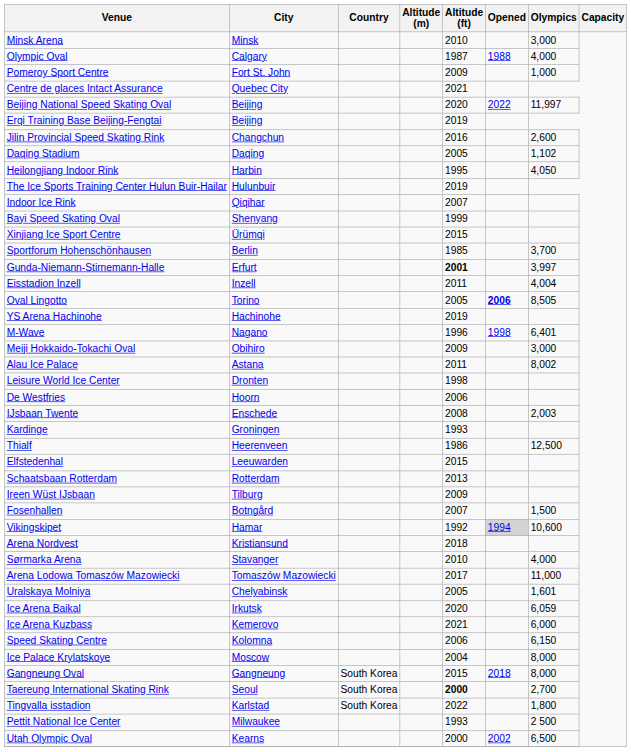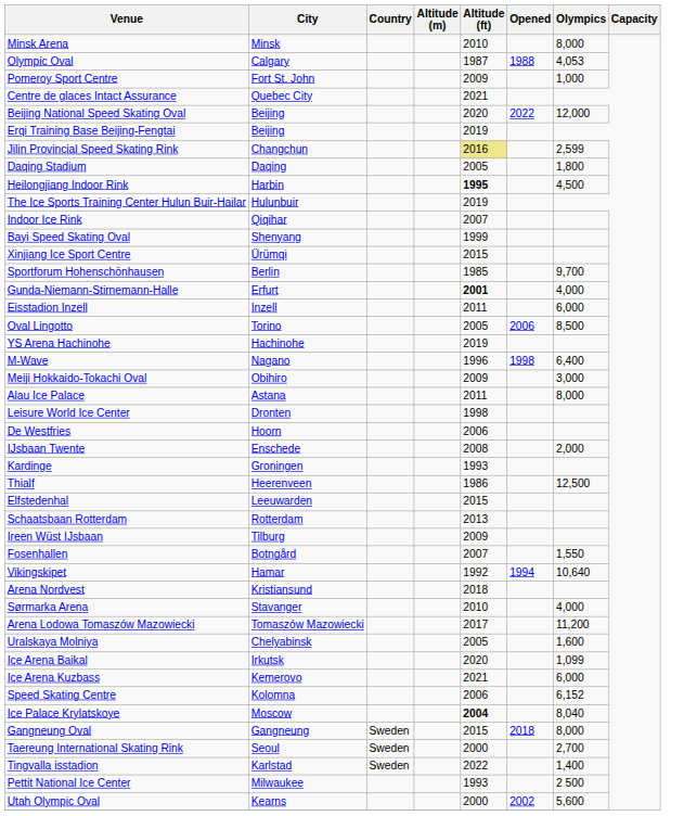Minsk Arena | Olympics: 3,000 -> 8,000
Olympic Oval | Olympics: 4,000 -> 4,053
Beijing National Speed Skating Oval | Olympics: 11,997 -> 12,000
Jilin Provincial Speed Skating Rink | Altitude (ft): no background -> khaki background
Jilin Provincial Speed Skating Rink | Olympics: 2,600 -> 2,599
Daqing Stadium | Olympics: 1,102 -> 1,800
Heilongjiang Indoor Rink | Altitude (ft): normal -> bold
Heilongjiang Indoor Rink | Olympics: 4,050 -> 4,500
Sportforum Hohenschönhausen | Olympics: 3,700 -> 9,700
Gunda-Niemann-Stirnemann-Halle | Olympics: 3,997 -> 4,000
Eisstadion Inzell | Olympics: 4,004 -> 6,000
Oval Lingotto | Opened: bold -> normal
Oval Lingotto | Olympics: 8,505 -> 8,500
M-Wave | Olympics: 6,401 -> 6,400
Alau Ice Palace | Olympics: 8,002 -> 8,000
IJsbaan Twente | Olympics: 2,003 -> 2,000
Fosenhallen | Olympics: 1,500 -> 1,550
Vikingskipet | Opened: lightgrey background -> no background
Vikingskipet | Olympics: 10,600 -> 10,640
Arena Lodowa Tomaszów Mazowiecki | Olympics: 11,000 -> 11,200
Uralskaya Molniya | Olympics: 1,601 -> 1,600
Ice Arena Baikal | Olympics: 6,059 -> 1,099
Speed Skating Centre | Olympics: 6,150 -> 6,152
Ice Palace Krylatskoye | Altitude (ft): normal -> bold
Ice Palace Krylatskoye | Olympics: 8,000 -> 8,040
Gangneung Oval | Country: South Korea -> Sweden
Taereung International Skating Rink | Country: South Korea -> Sweden
Taereung International Skating Rink | Altitude (ft): bold -> normal
Tingvalla isstadion | Country: South Korea -> Sweden
Tingvalla isstadion | Olympics: 1,800 -> 1,400
Utah Olympic Oval | Olympics: 6,500 -> 5,600
